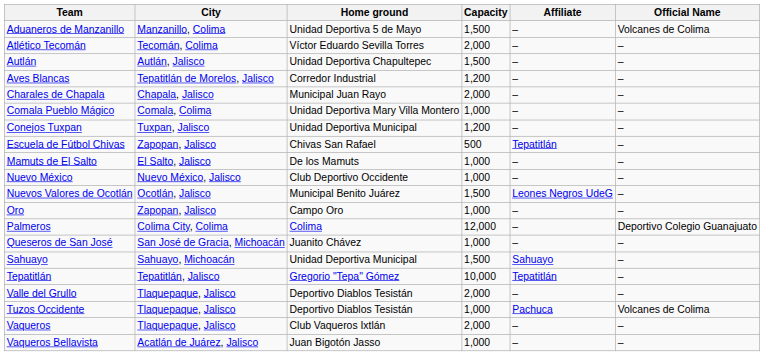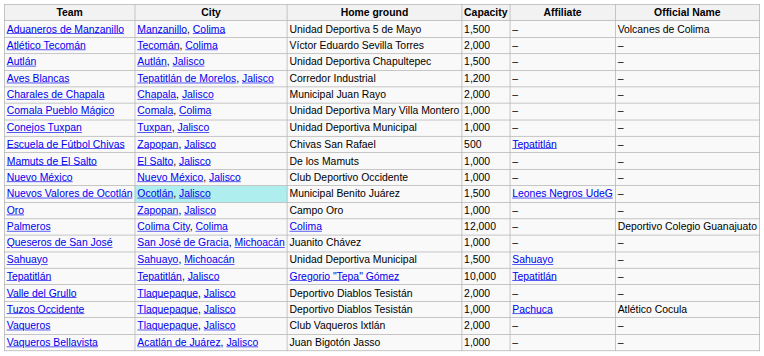Conejos Tuxpan | Capacity: 1,200 -> 1,000
Nuevos Valores de Ocotlán | City: no background -> paleturquoise background
Tuzos Occidente | Official Name: Volcanes de Colima -> Atlético Cocula
